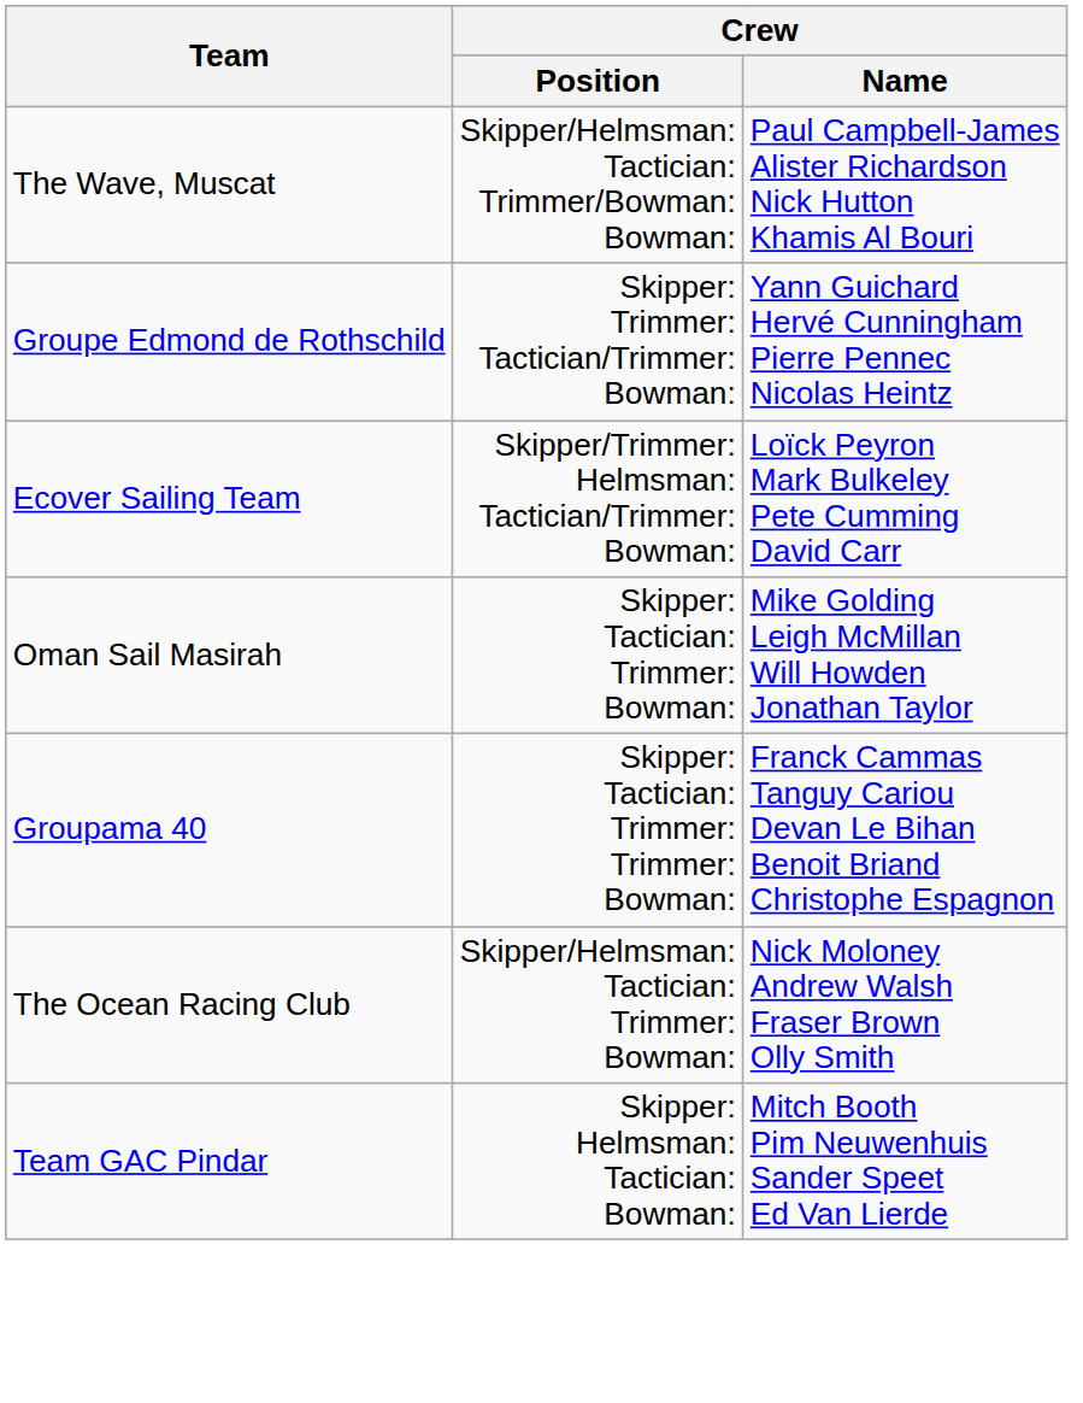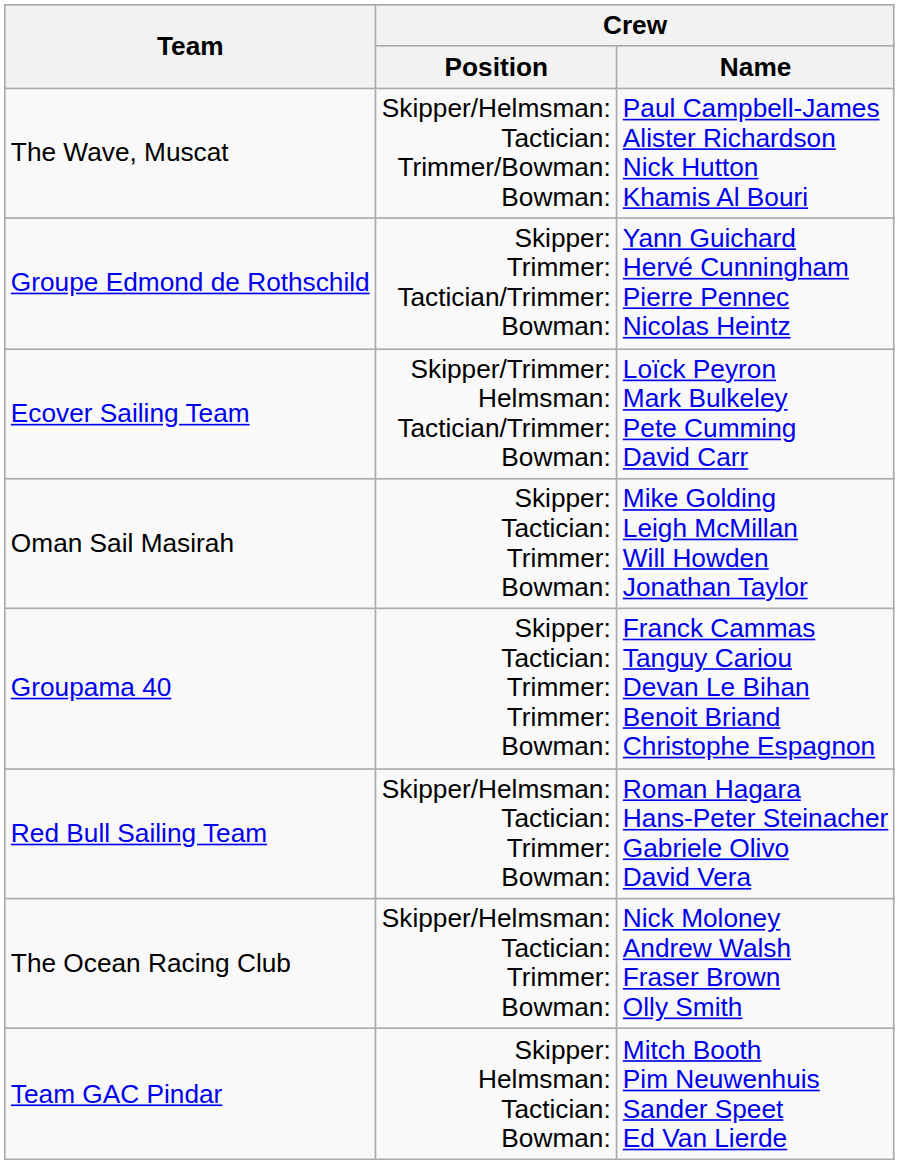+ row: Red Bull Sailing Team | Skipper/Helmsman: Tactician: Trimmer: Bowman: | Roman Hagara Hans-Peter Steinacher Gabriele Olivo David Vera
